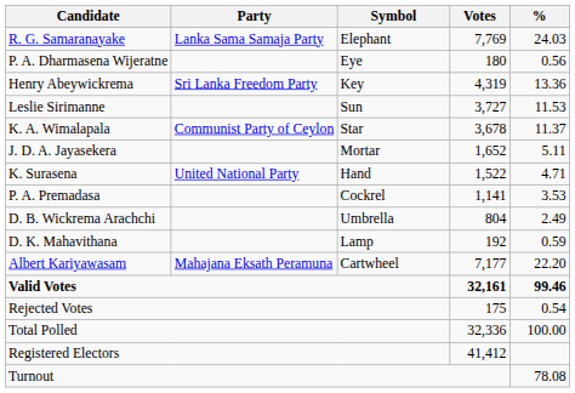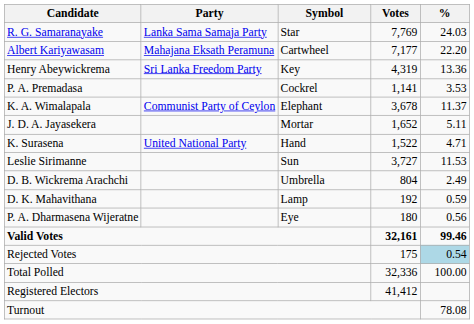R. G. Samaranayake | Symbol: Elephant -> Star
rows swapped: Albert Kariyawasam <-> P. A. Dharmasena Wijeratne
rows swapped: Leslie Sirimanne <-> P. A. Premadasa
K. A. Wimalapala | Symbol: Star -> Elephant
Rejected Votes | %: no background -> lightblue background
